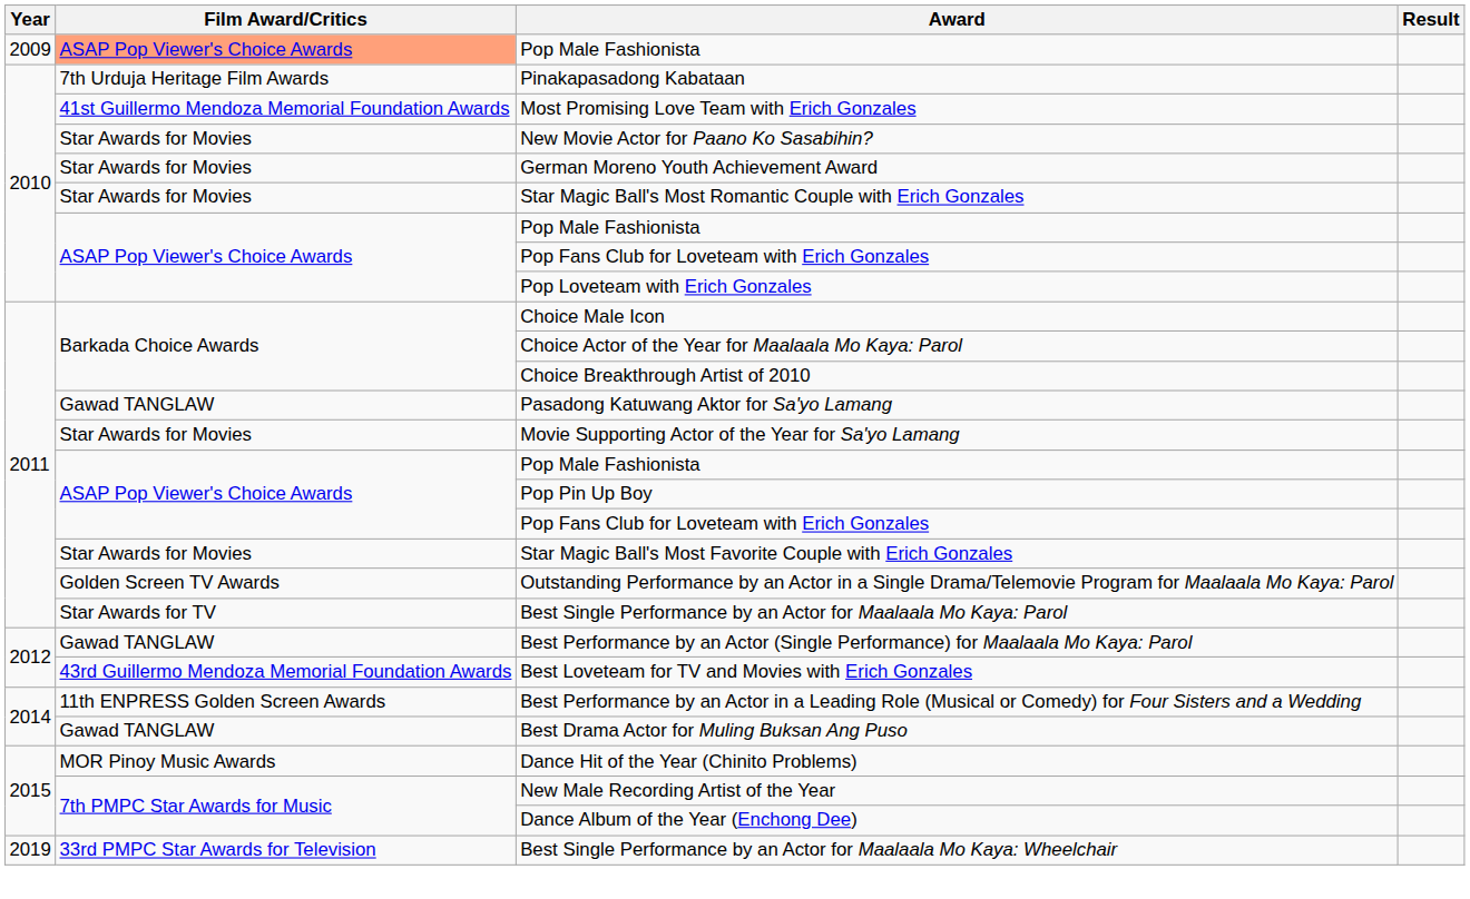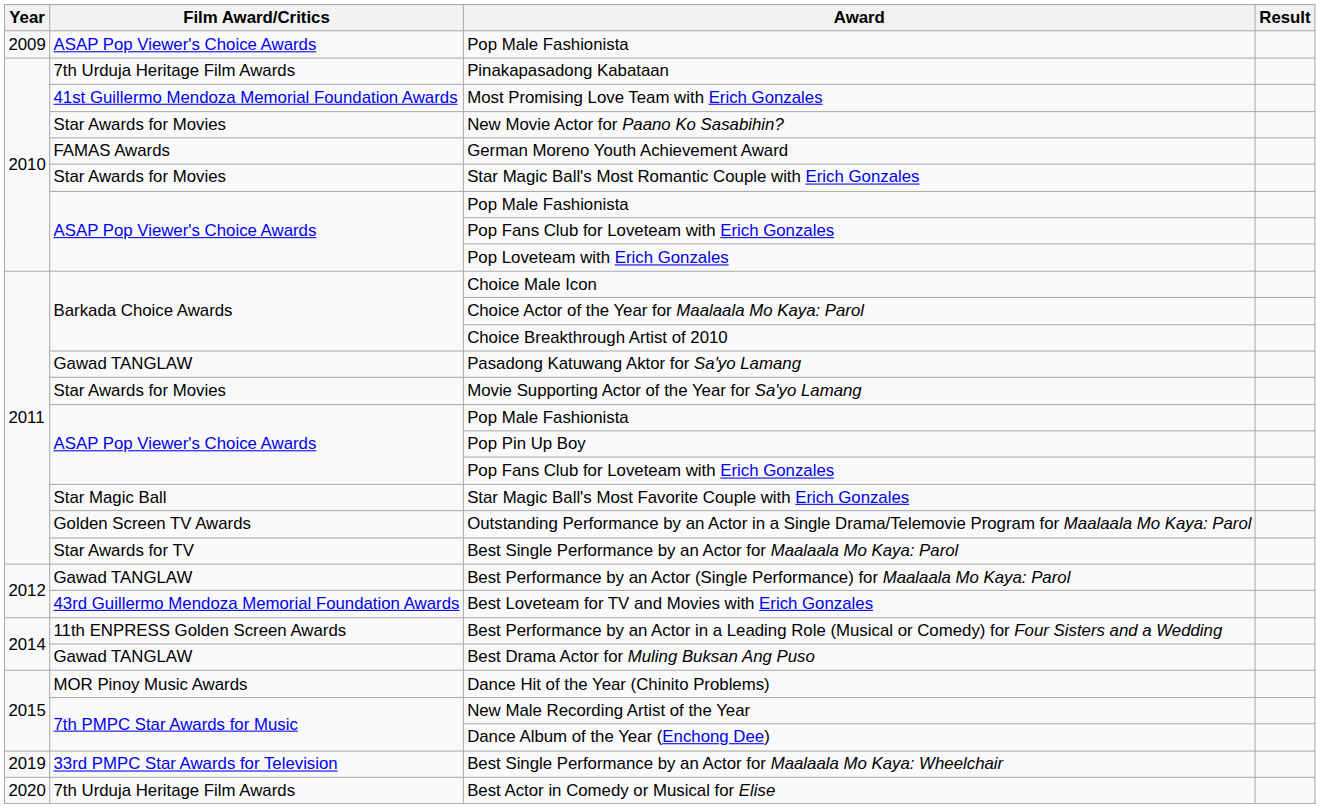2009 / Pop Male Fashionista | Film Award/Critics: lightsalmon background -> no background
German Moreno Youth Achievement Award | Film Award/Critics: Star Awards for Movies -> FAMAS Awards
Star Magic Ball's Most Favorite Couple with Erich Gonzales | Film Award/Critics: Star Awards for Movies -> Star Magic Ball
+ row: 2020 | 7th Urduja Heritage Film Awards | Best Actor in Comedy or Musical for Elise
